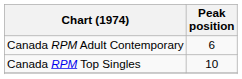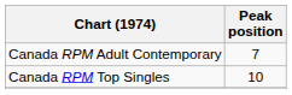Canada RPM Adult Contemporary | Peak position: 6 -> 7
